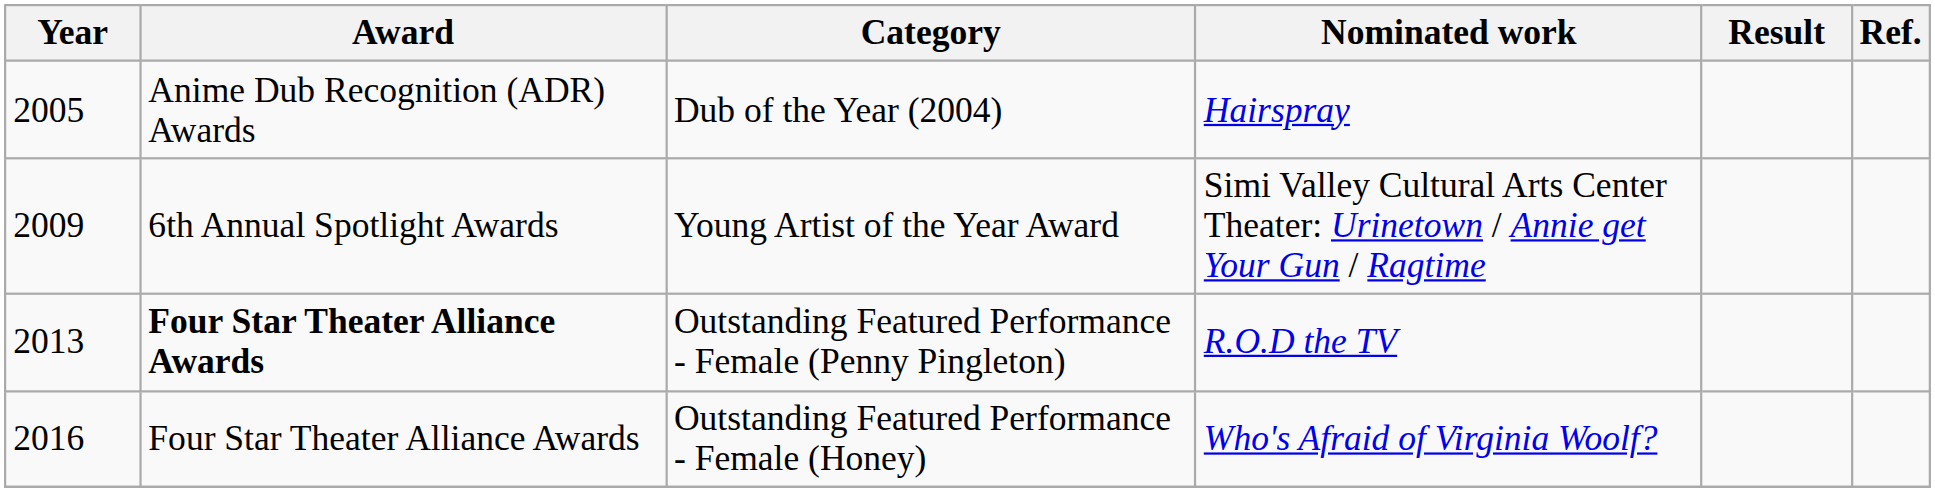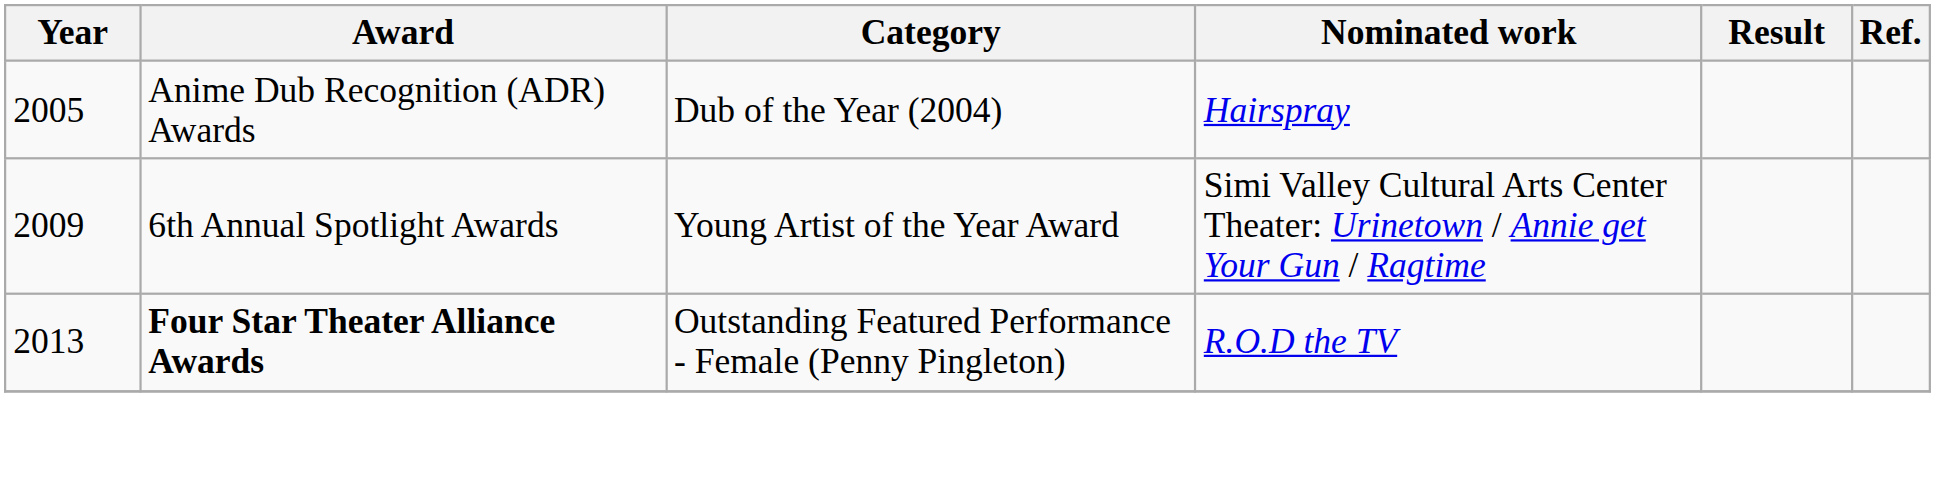- row: 2016 | Four Star Theater Alliance Awards | Outstanding Featured Performance - Female (Honey) | Who's Afraid of Virginia Woolf?
